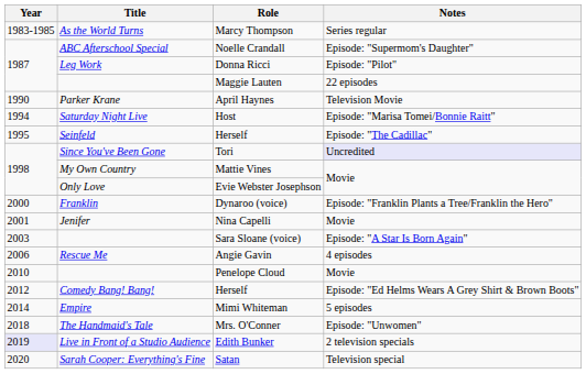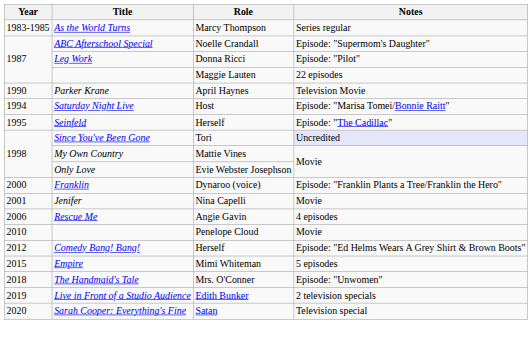- row: 2003 | Sara Sloane (voice) | Episode: "A Star Is Born Again"
Mimi Whiteman | Year: 2014 -> 2015
Edith Bunker | Year: lavender background -> no background
